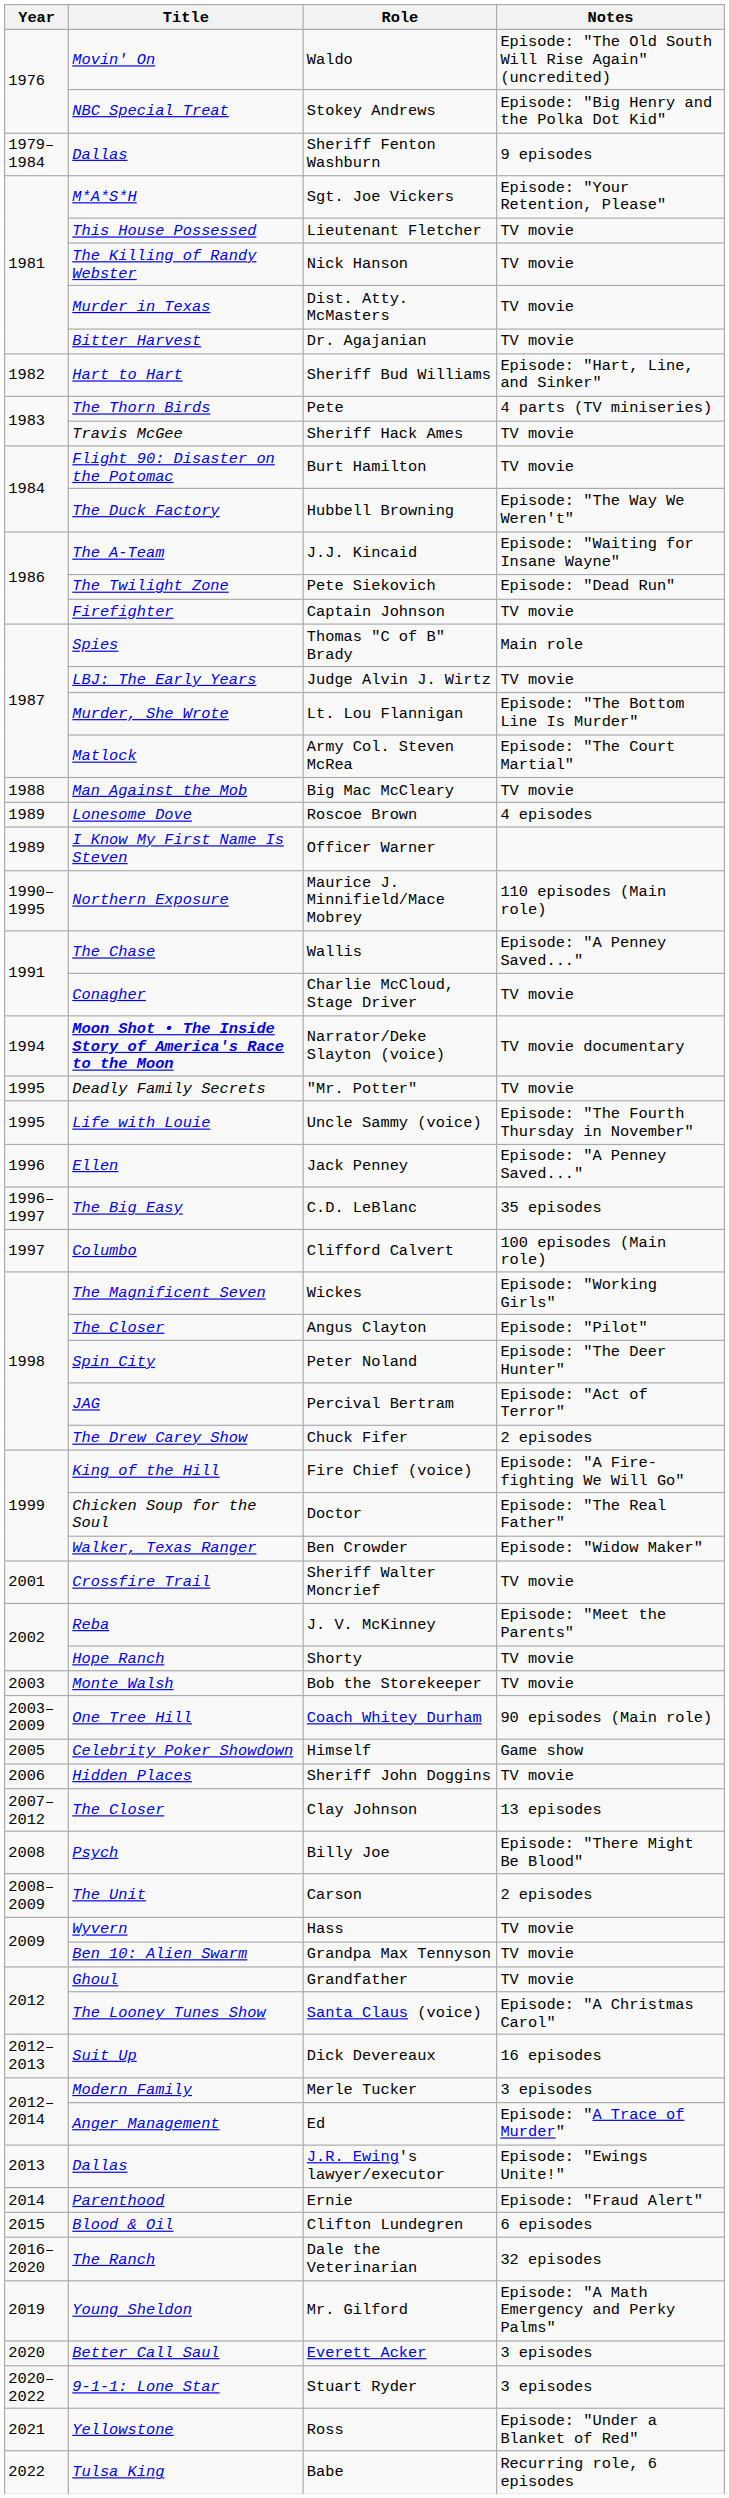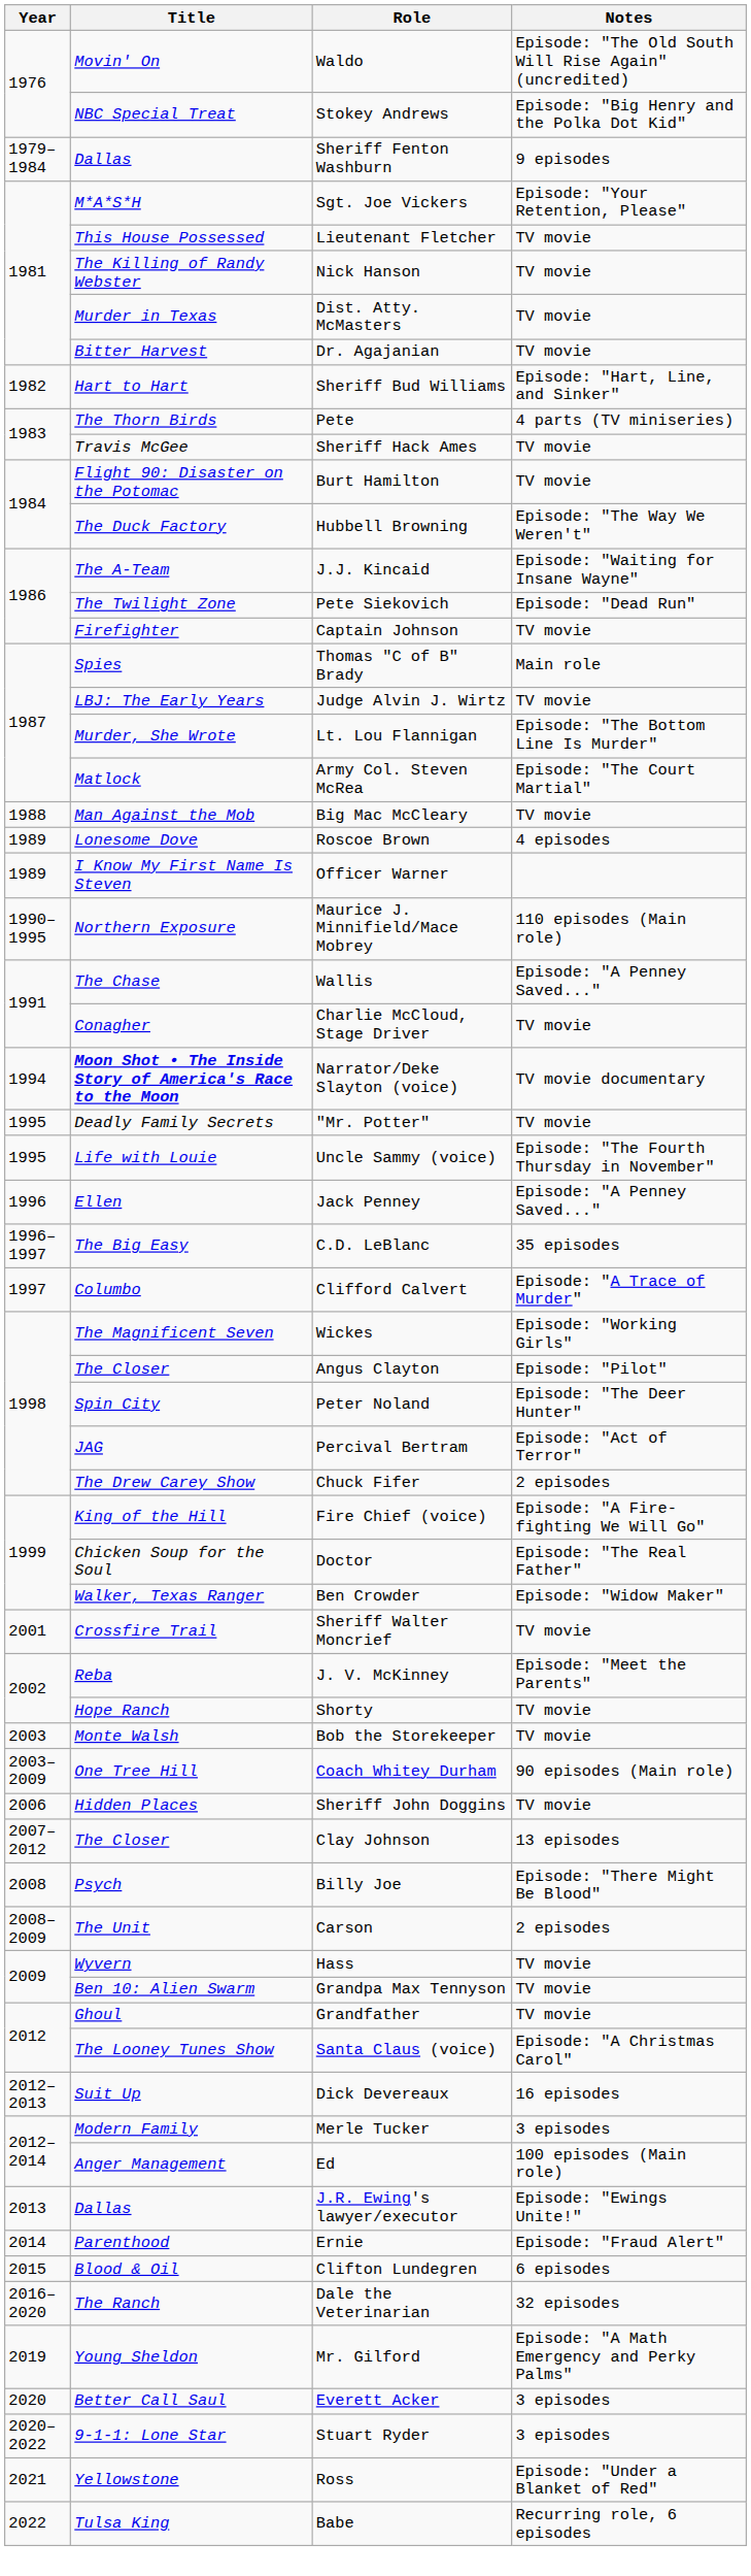Clifford Calvert | Notes: 100 episodes (Main role) -> Episode: "A Trace of Murder"
- row: 2005 | Celebrity Poker Showdown | Himself | Game show
Ed | Notes: Episode: "A Trace of Murder" -> 100 episodes (Main role)
